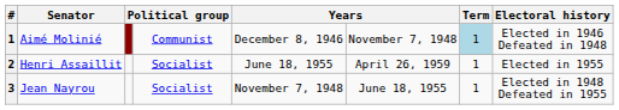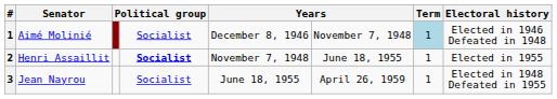Aimé Molinié | column 4: Communist -> Socialist
Henri Assaillit | column 4: normal -> bold
Henri Assaillit | column 5: June 18, 1955 -> November 7, 1948
Henri Assaillit | column 6: April 26, 1959 -> June 18, 1955
Jean Nayrou | column 5: November 7, 1948 -> June 18, 1955
Jean Nayrou | column 6: June 18, 1955 -> April 26, 1959
